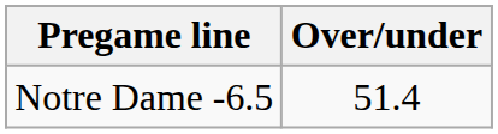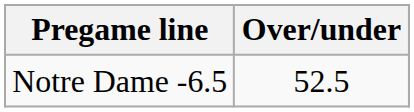Notre Dame -6.5 | Over/under: 51.4 -> 52.5
